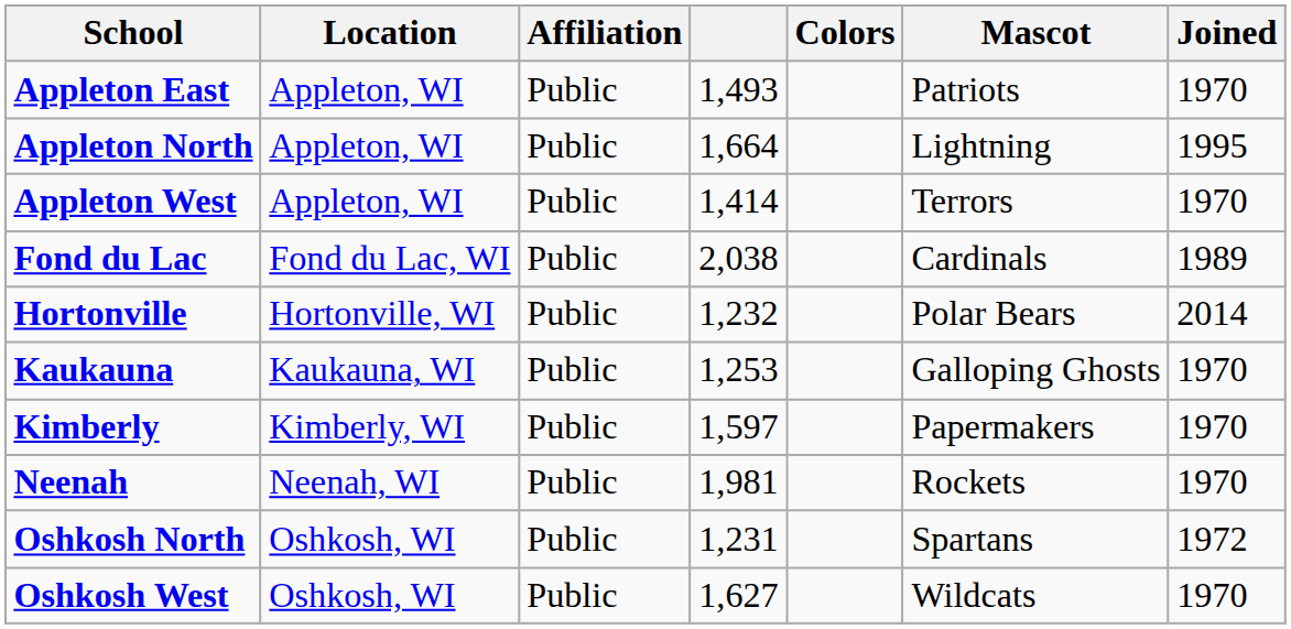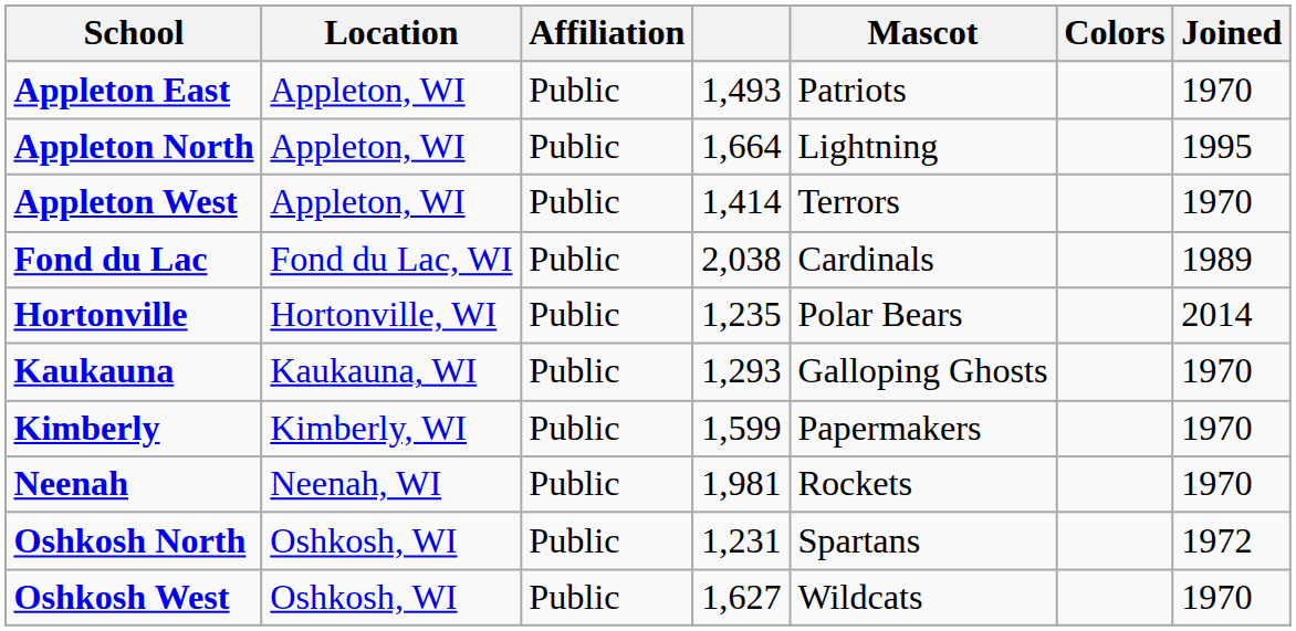columns swapped: Mascot <-> Colors
Hortonville | column 4: 1,232 -> 1,235
Kaukauna | column 4: 1,253 -> 1,293
Kimberly | column 4: 1,597 -> 1,599
